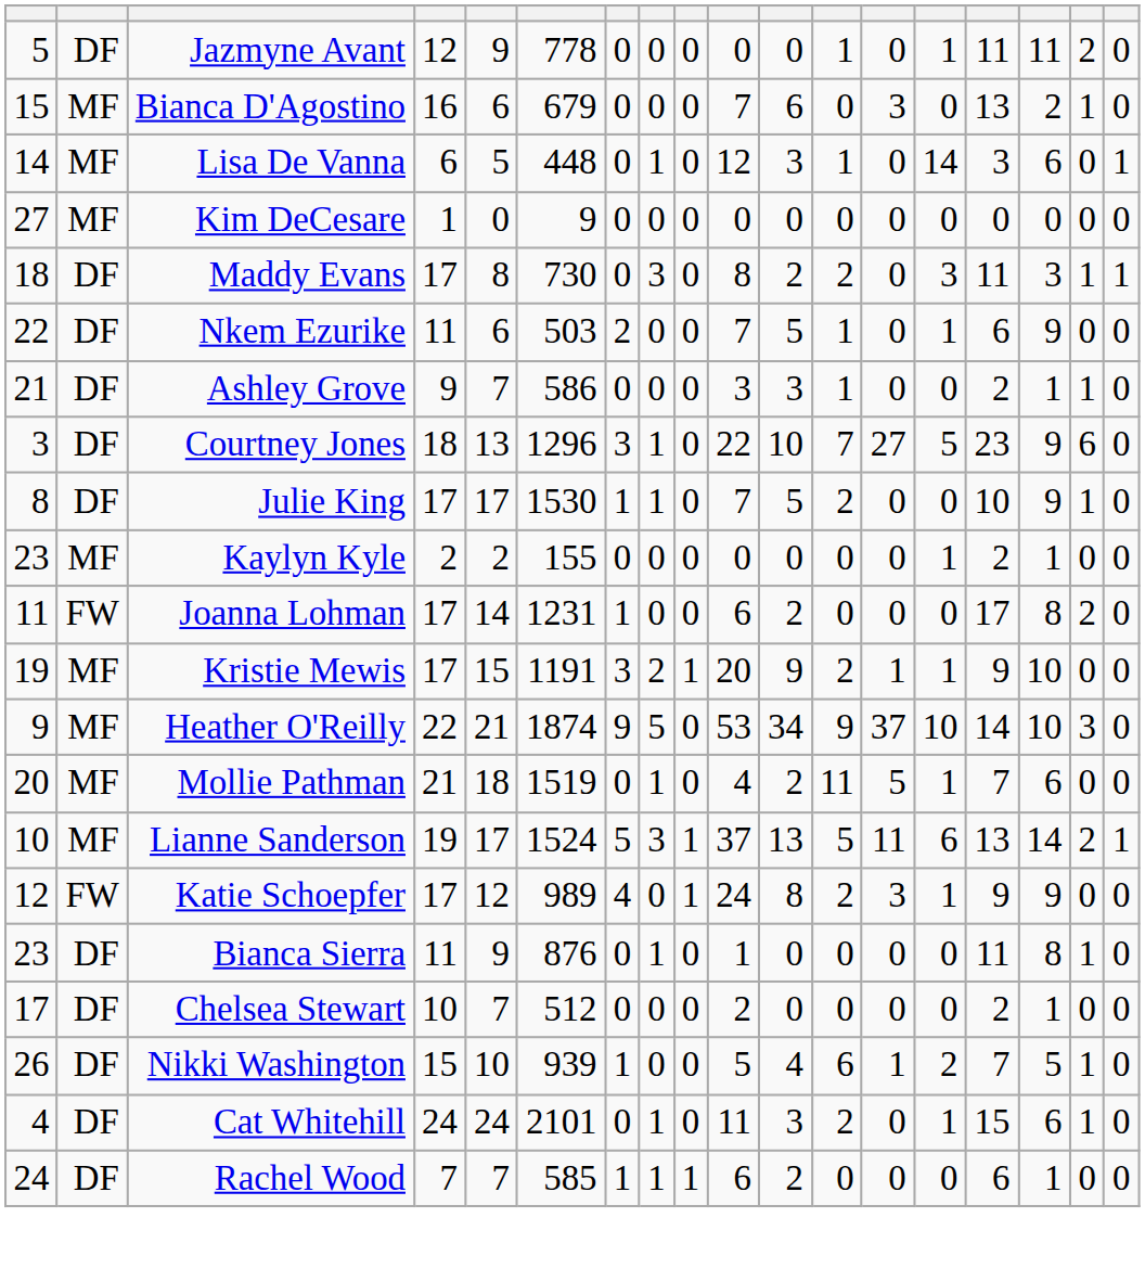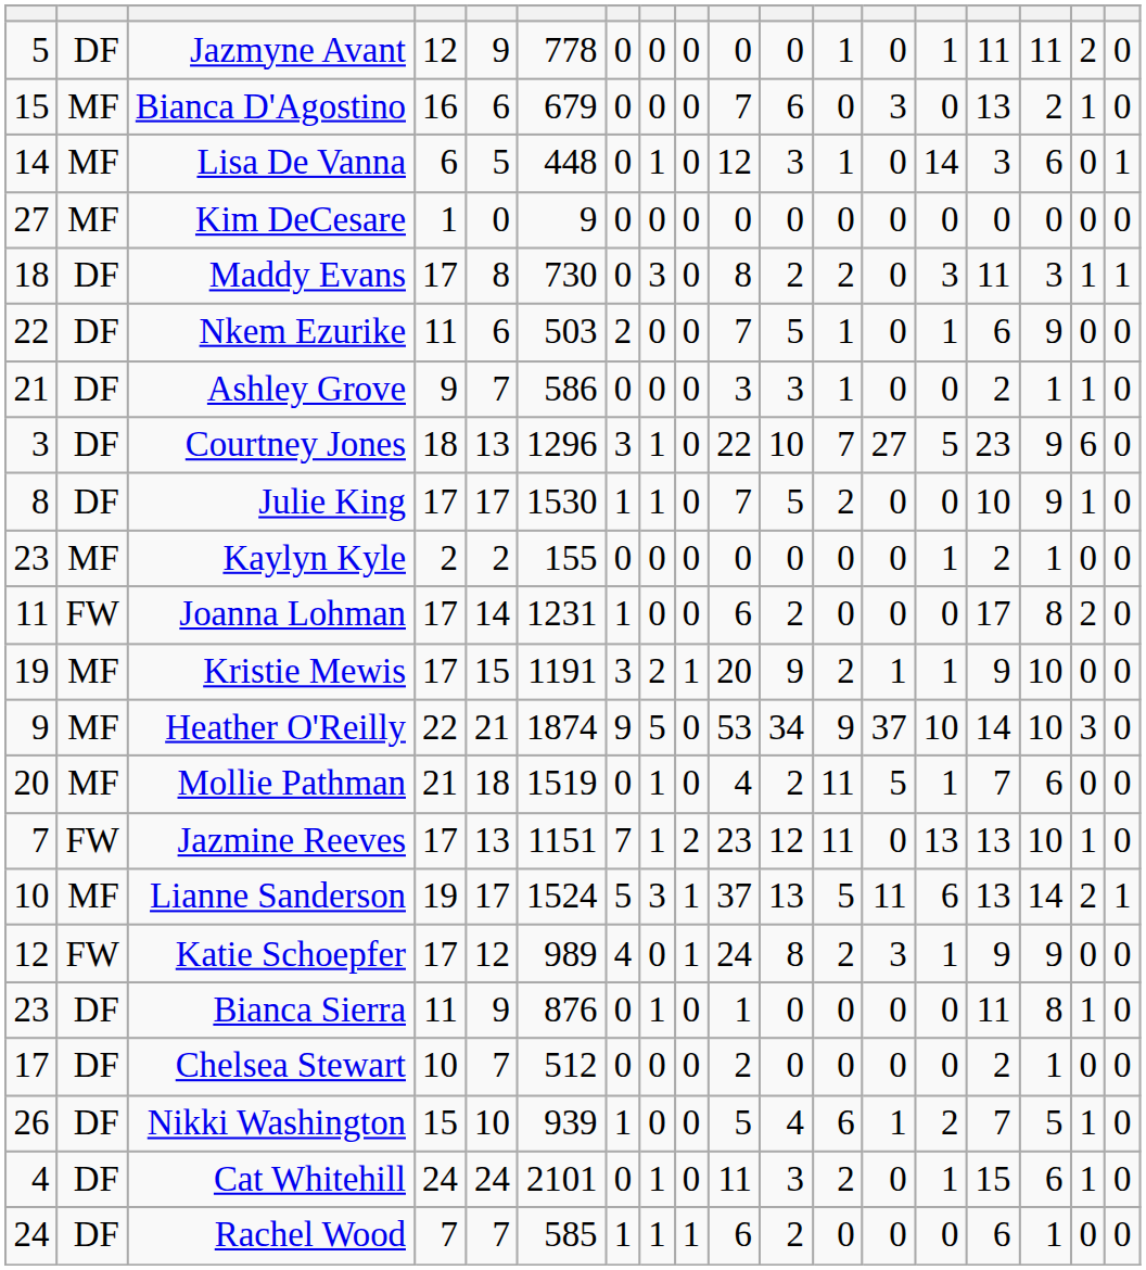+ row: 7 | FW | Jazmine Reeves | 17 | 13 | 1151 | 7 | 1 | 2 | 23 | 12 | 11 | 0 | 13 | 13 | 10 | 1 | 0
